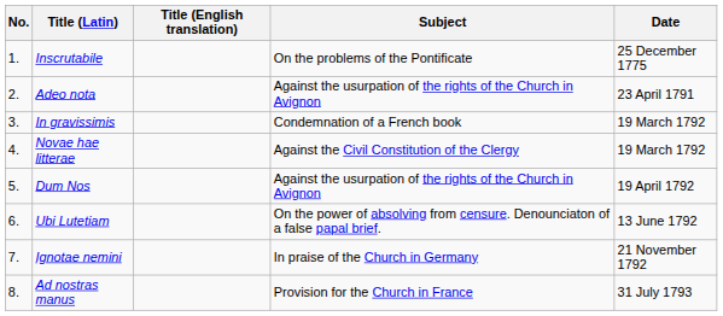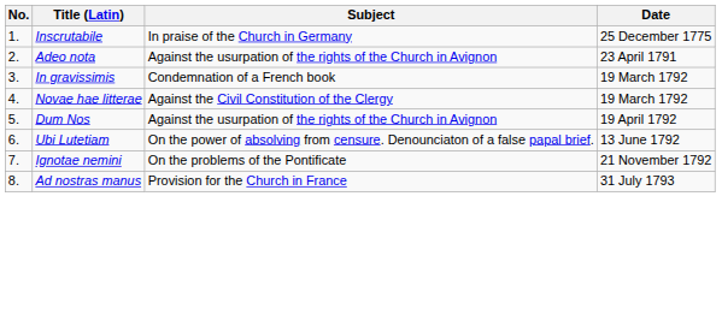- column: Title (English translation)
Inscrutabile | Subject: On the problems of the Pontificate -> In praise of the Church in Germany
Ignotae nemini | Subject: In praise of the Church in Germany -> On the problems of the Pontificate
